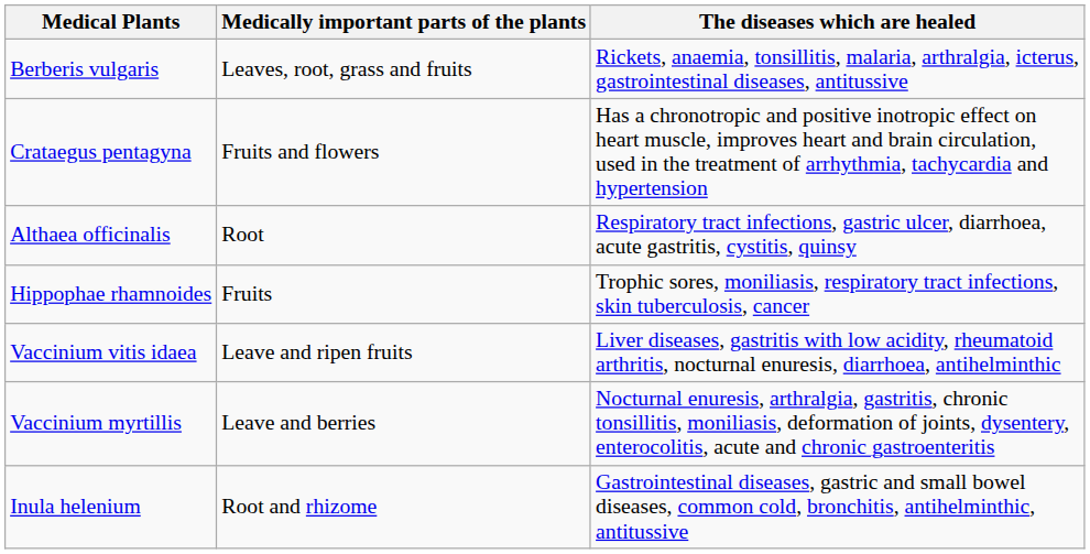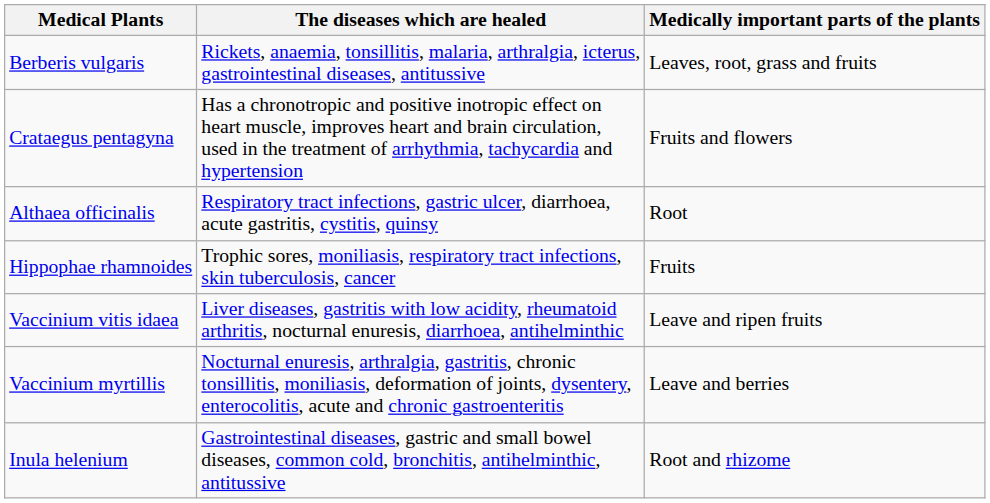columns swapped: Medically important parts of the plants <-> The diseases which are healed
